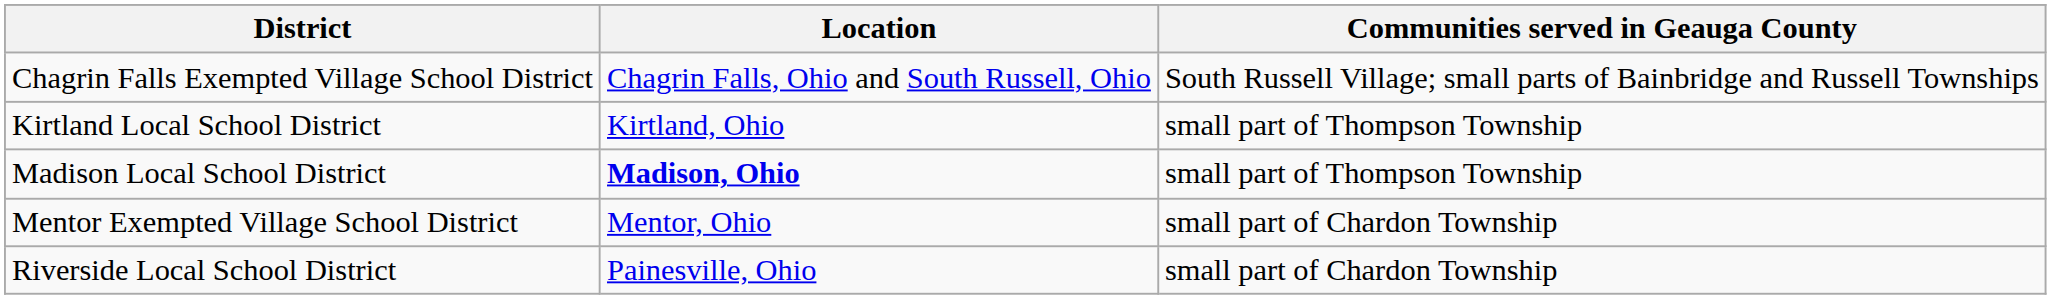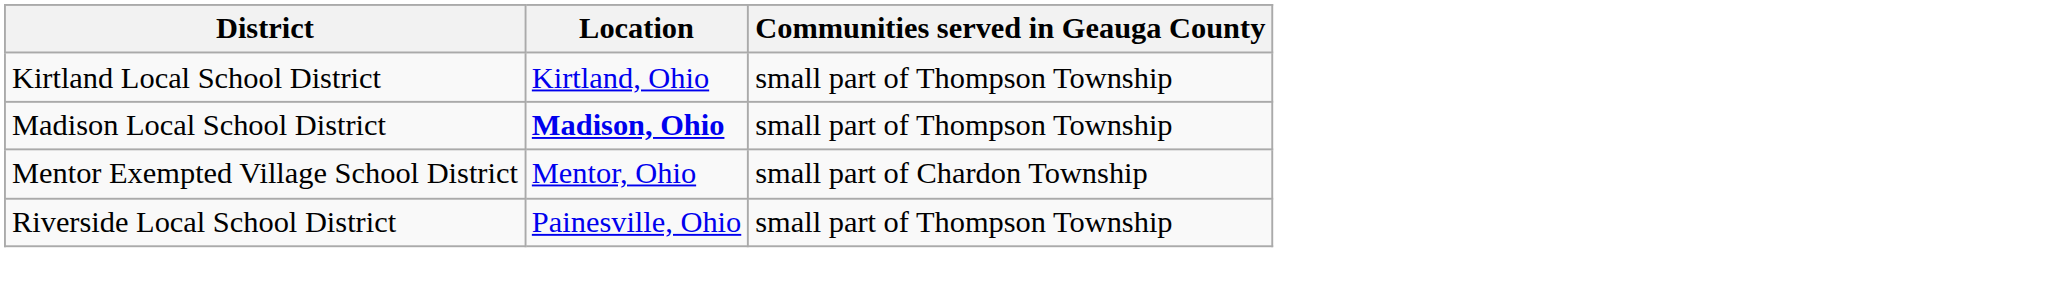- row: Chagrin Falls Exempted Village School District | Chagrin Falls, Ohio and South Russell, Ohio | South Russell Village; small parts of Bainbridge and Russell Townships
Riverside Local School District | Communities served in Geauga County: small part of Chardon Township -> small part of Thompson Township
